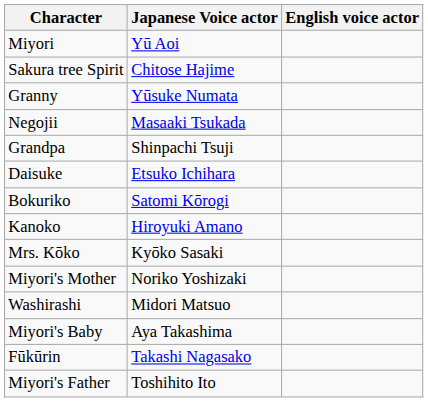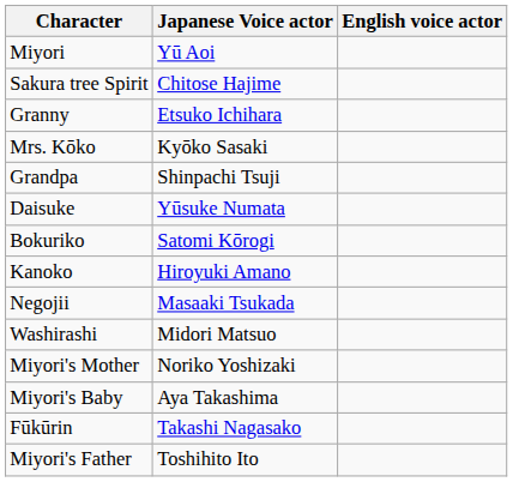Granny | Japanese Voice actor: Yūsuke Numata -> Etsuko Ichihara
rows swapped: Negojii <-> Mrs. Kōko
Daisuke | Japanese Voice actor: Etsuko Ichihara -> Yūsuke Numata
rows swapped: Washirashi <-> Miyori's Mother
